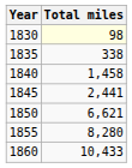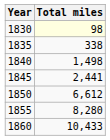1840 | Total miles: 1,458 -> 1,498
1850 | Total miles: 6,621 -> 6,612
